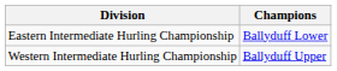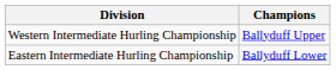rows swapped: Eastern Intermediate Hurling Championship <-> Western Intermediate Hurling Championship
